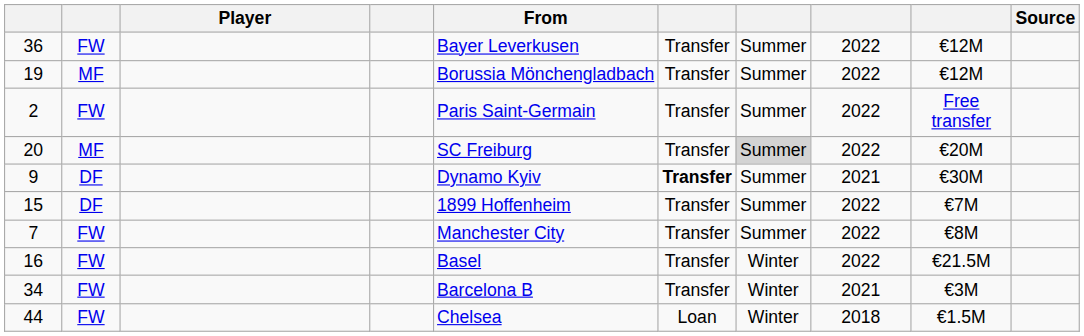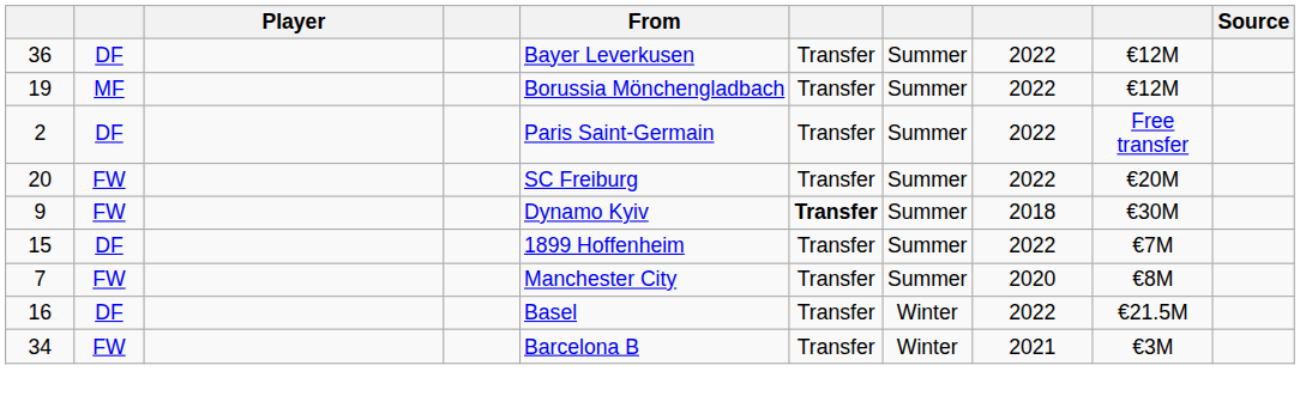36 | column 2: FW -> DF
2 | column 2: FW -> DF
20 | column 2: MF -> FW
20 | column 7: lightgrey background -> no background
9 | column 2: DF -> FW
9 | column 8: 2021 -> 2018
7 | column 8: 2022 -> 2020
16 | column 2: FW -> DF
- row: 44 | FW | Chelsea | Loan | Winter | 2018 | €1.5M
